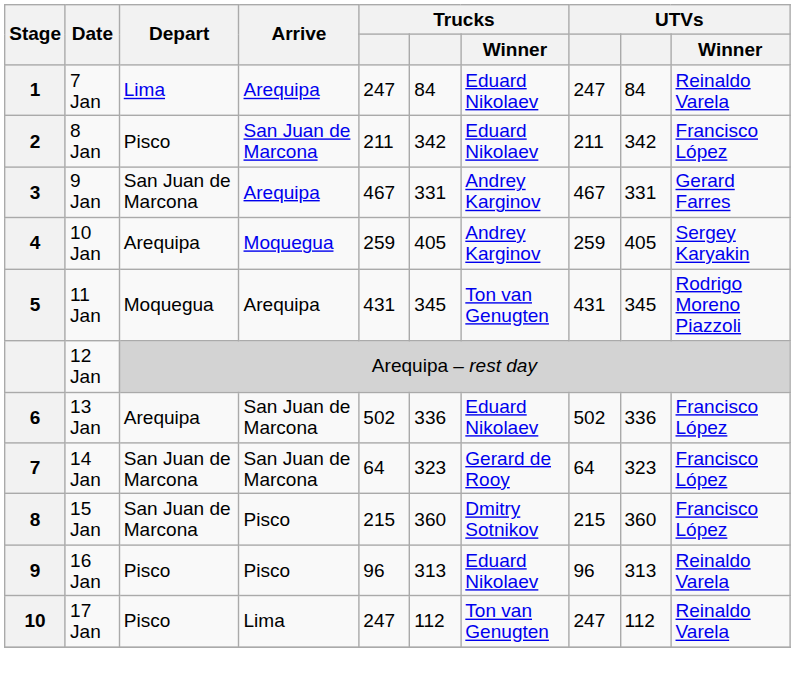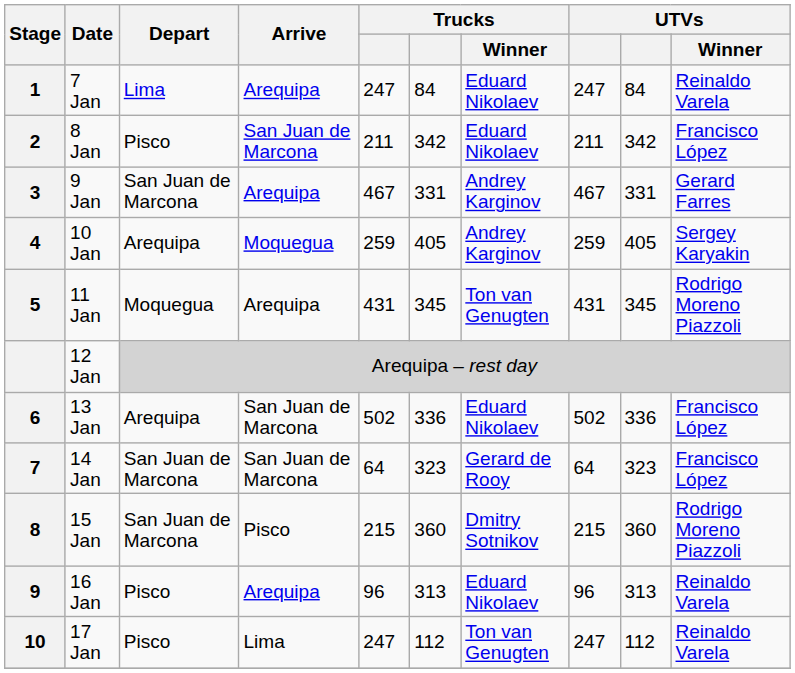15 Jan | UTVs / Winner: Francisco López -> Rodrigo Moreno Piazzoli
16 Jan | Arrive: Pisco -> Arequipa
